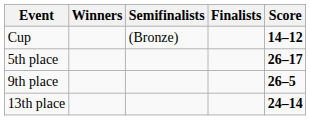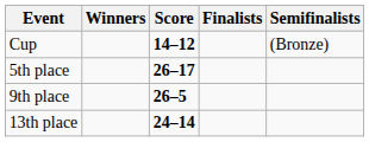columns swapped: Score <-> Semifinalists
